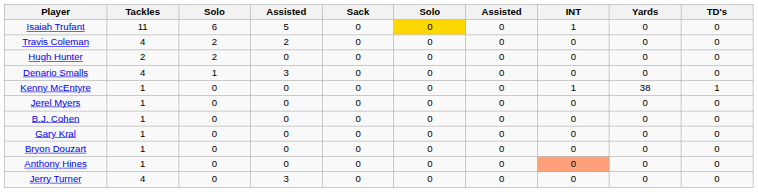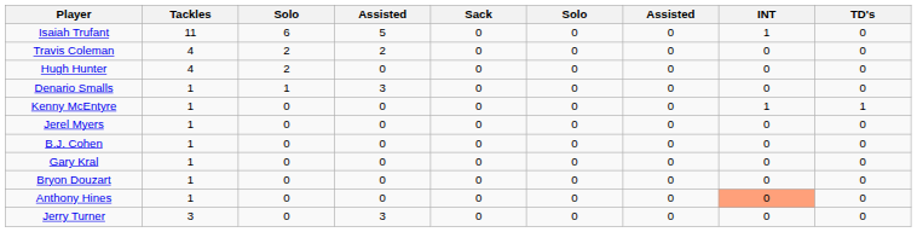- column: Yards | 0 | 0 | 0 | 0 | 38 | 0 | 0 | 0 | 0 | 0 | 0
Isaiah Trufant | column 6: gold background -> no background
Hugh Hunter | Tackles: 2 -> 4
Denario Smalls | Tackles: 4 -> 1
Jerry Turner | Tackles: 4 -> 3
